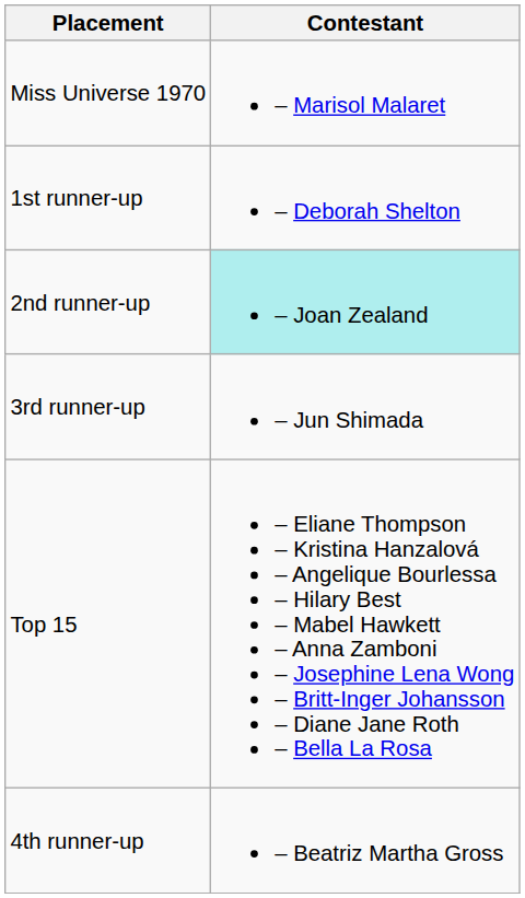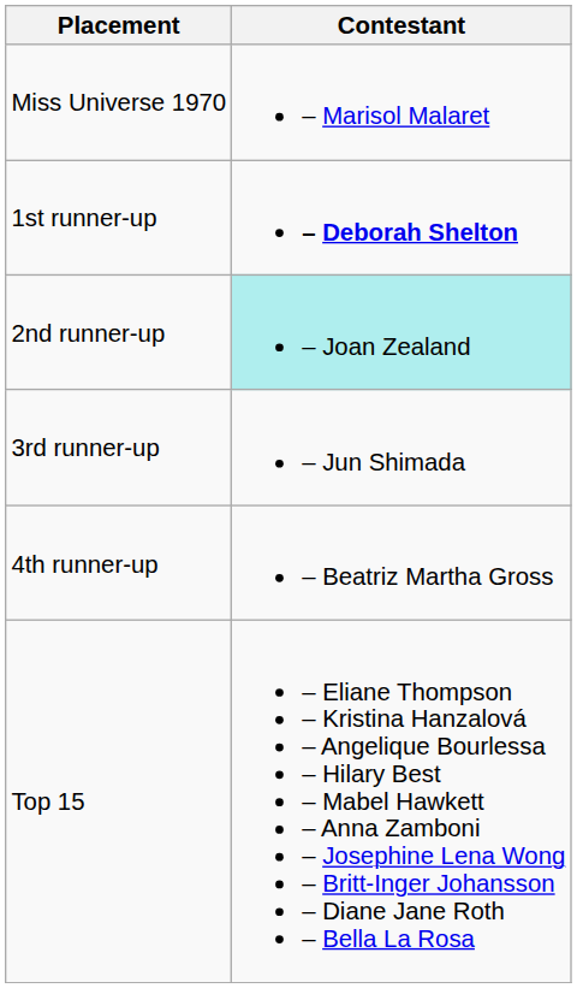1st runner-up | Contestant: normal -> bold
rows swapped: 4th runner-up <-> Top 15
